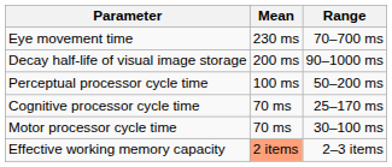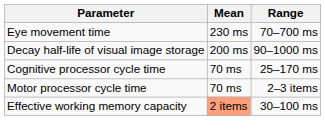- row: Perceptual processor cycle time | 100 ms | 50–200 ms
Motor processor cycle time | Range: 30–100 ms -> 2–3 items
Effective working memory capacity | Range: 2–3 items -> 30–100 ms
